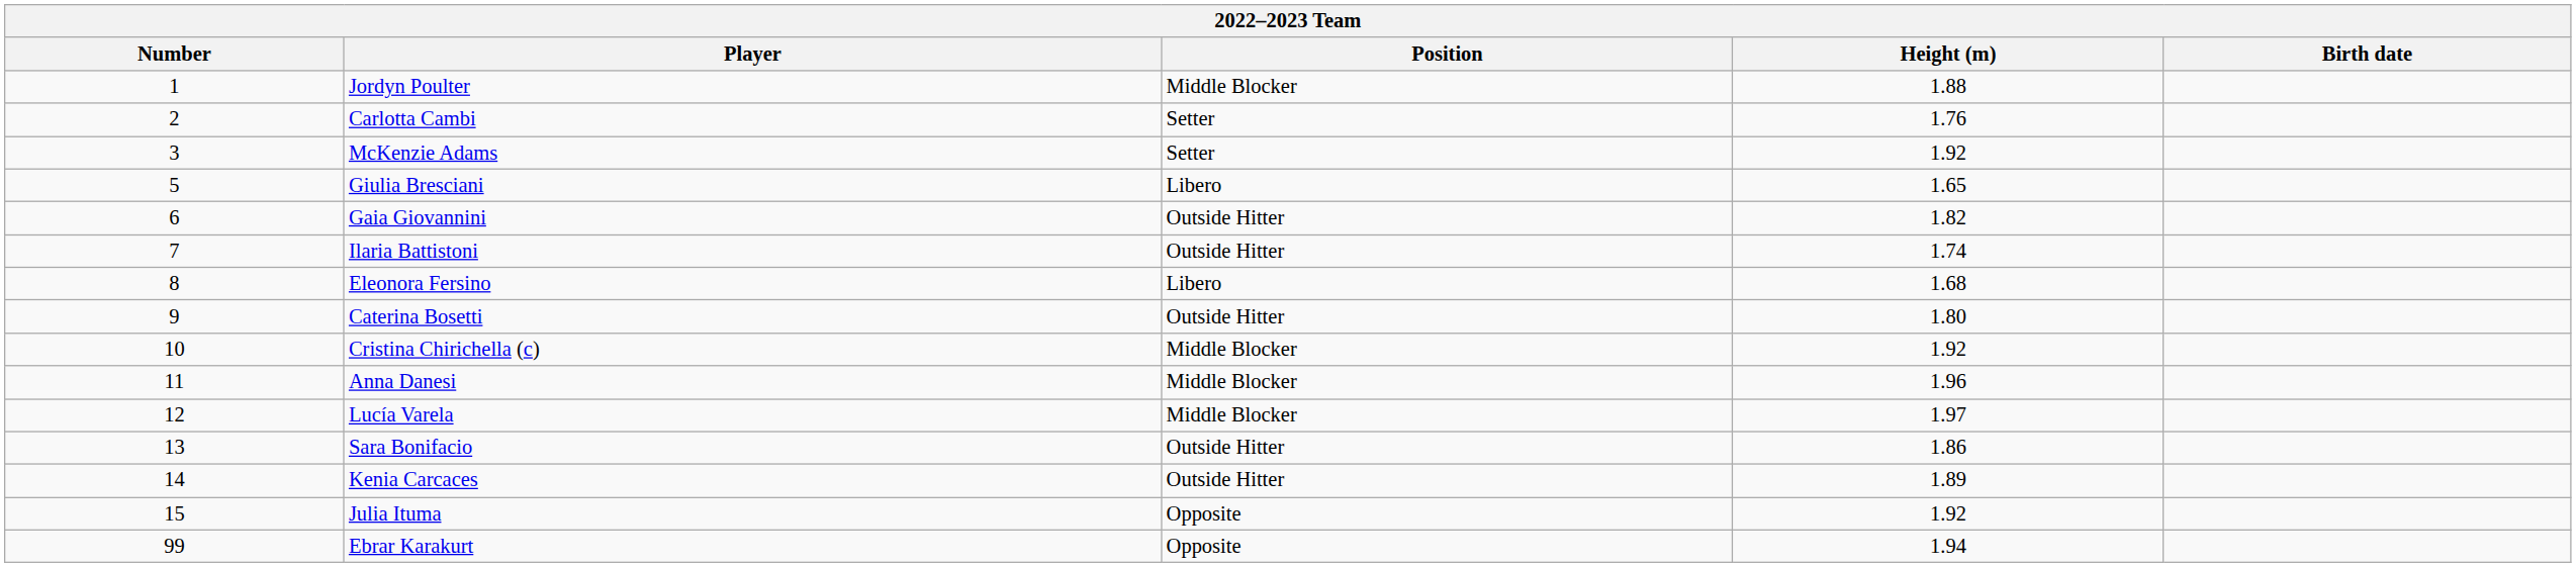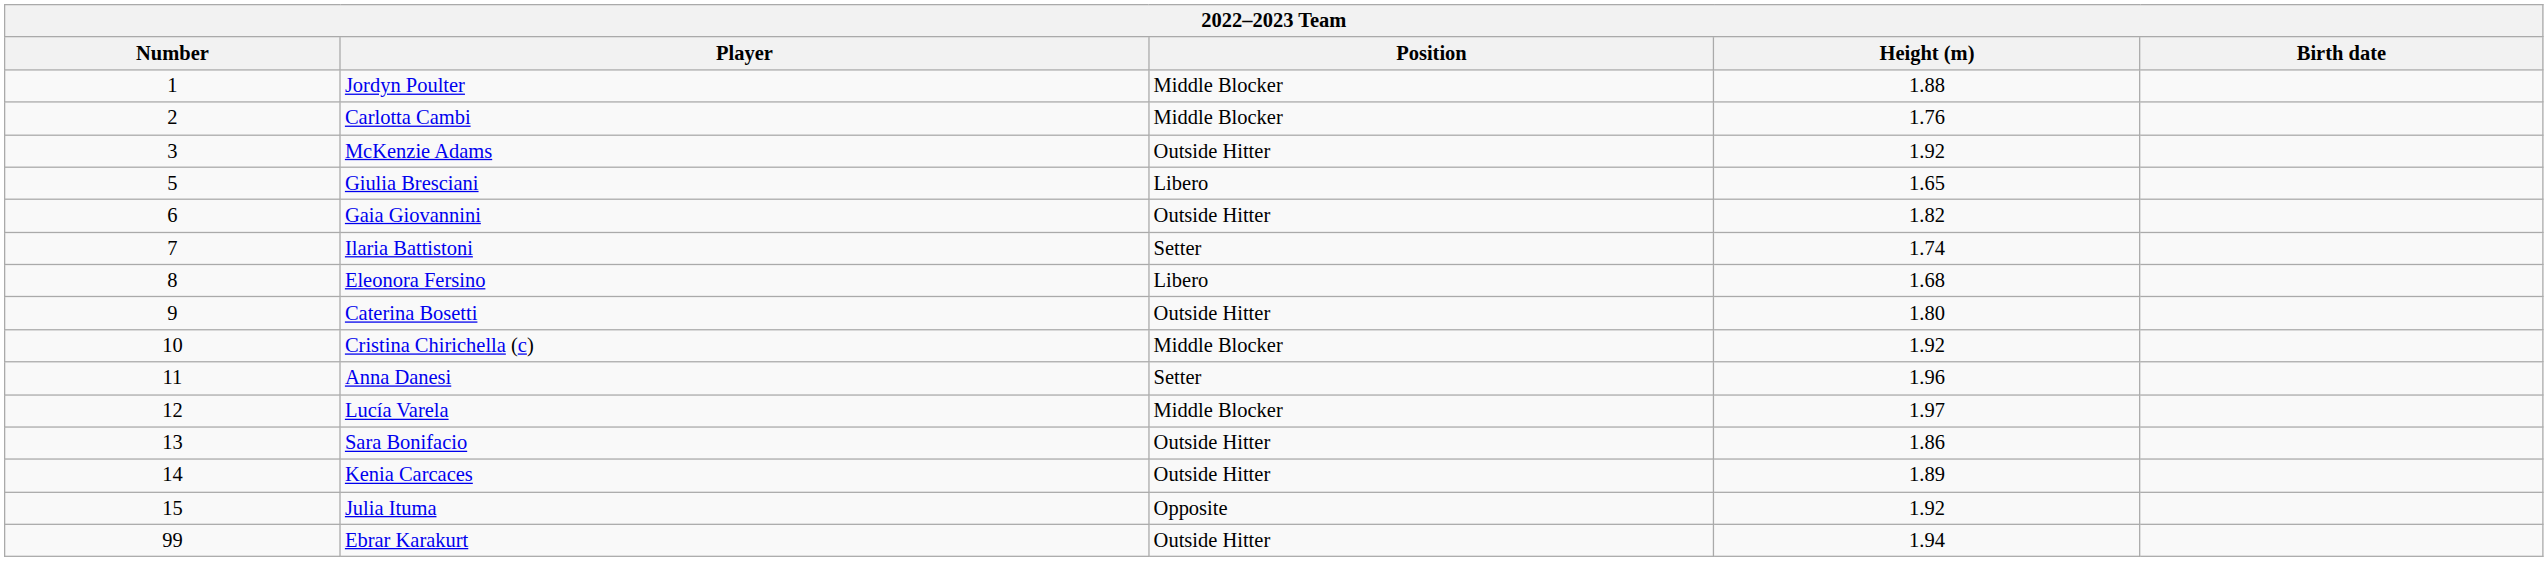Carlotta Cambi | Position: Setter -> Middle Blocker
McKenzie Adams | Position: Setter -> Outside Hitter
Ilaria Battistoni | Position: Outside Hitter -> Setter
Anna Danesi | Position: Middle Blocker -> Setter
Ebrar Karakurt | Position: Opposite -> Outside Hitter
